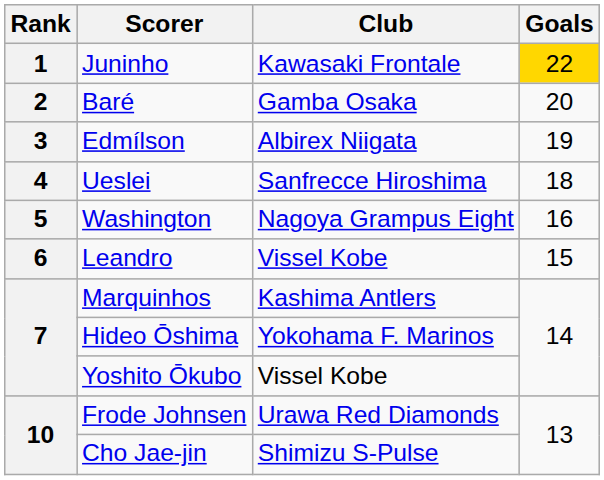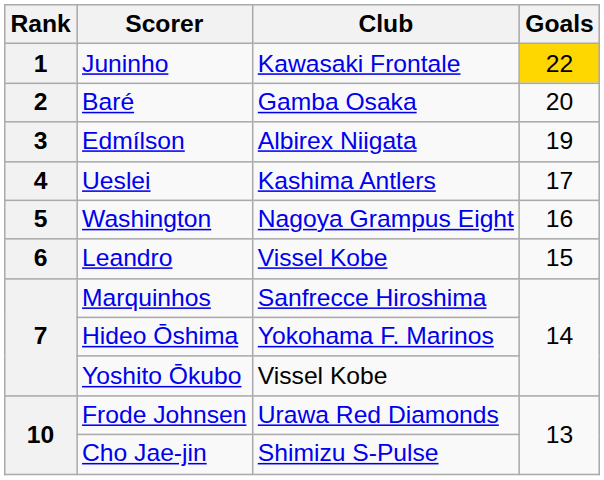Ueslei | Club: Sanfrecce Hiroshima -> Kashima Antlers
Ueslei | Goals: 18 -> 17
Marquinhos | Club: Kashima Antlers -> Sanfrecce Hiroshima
